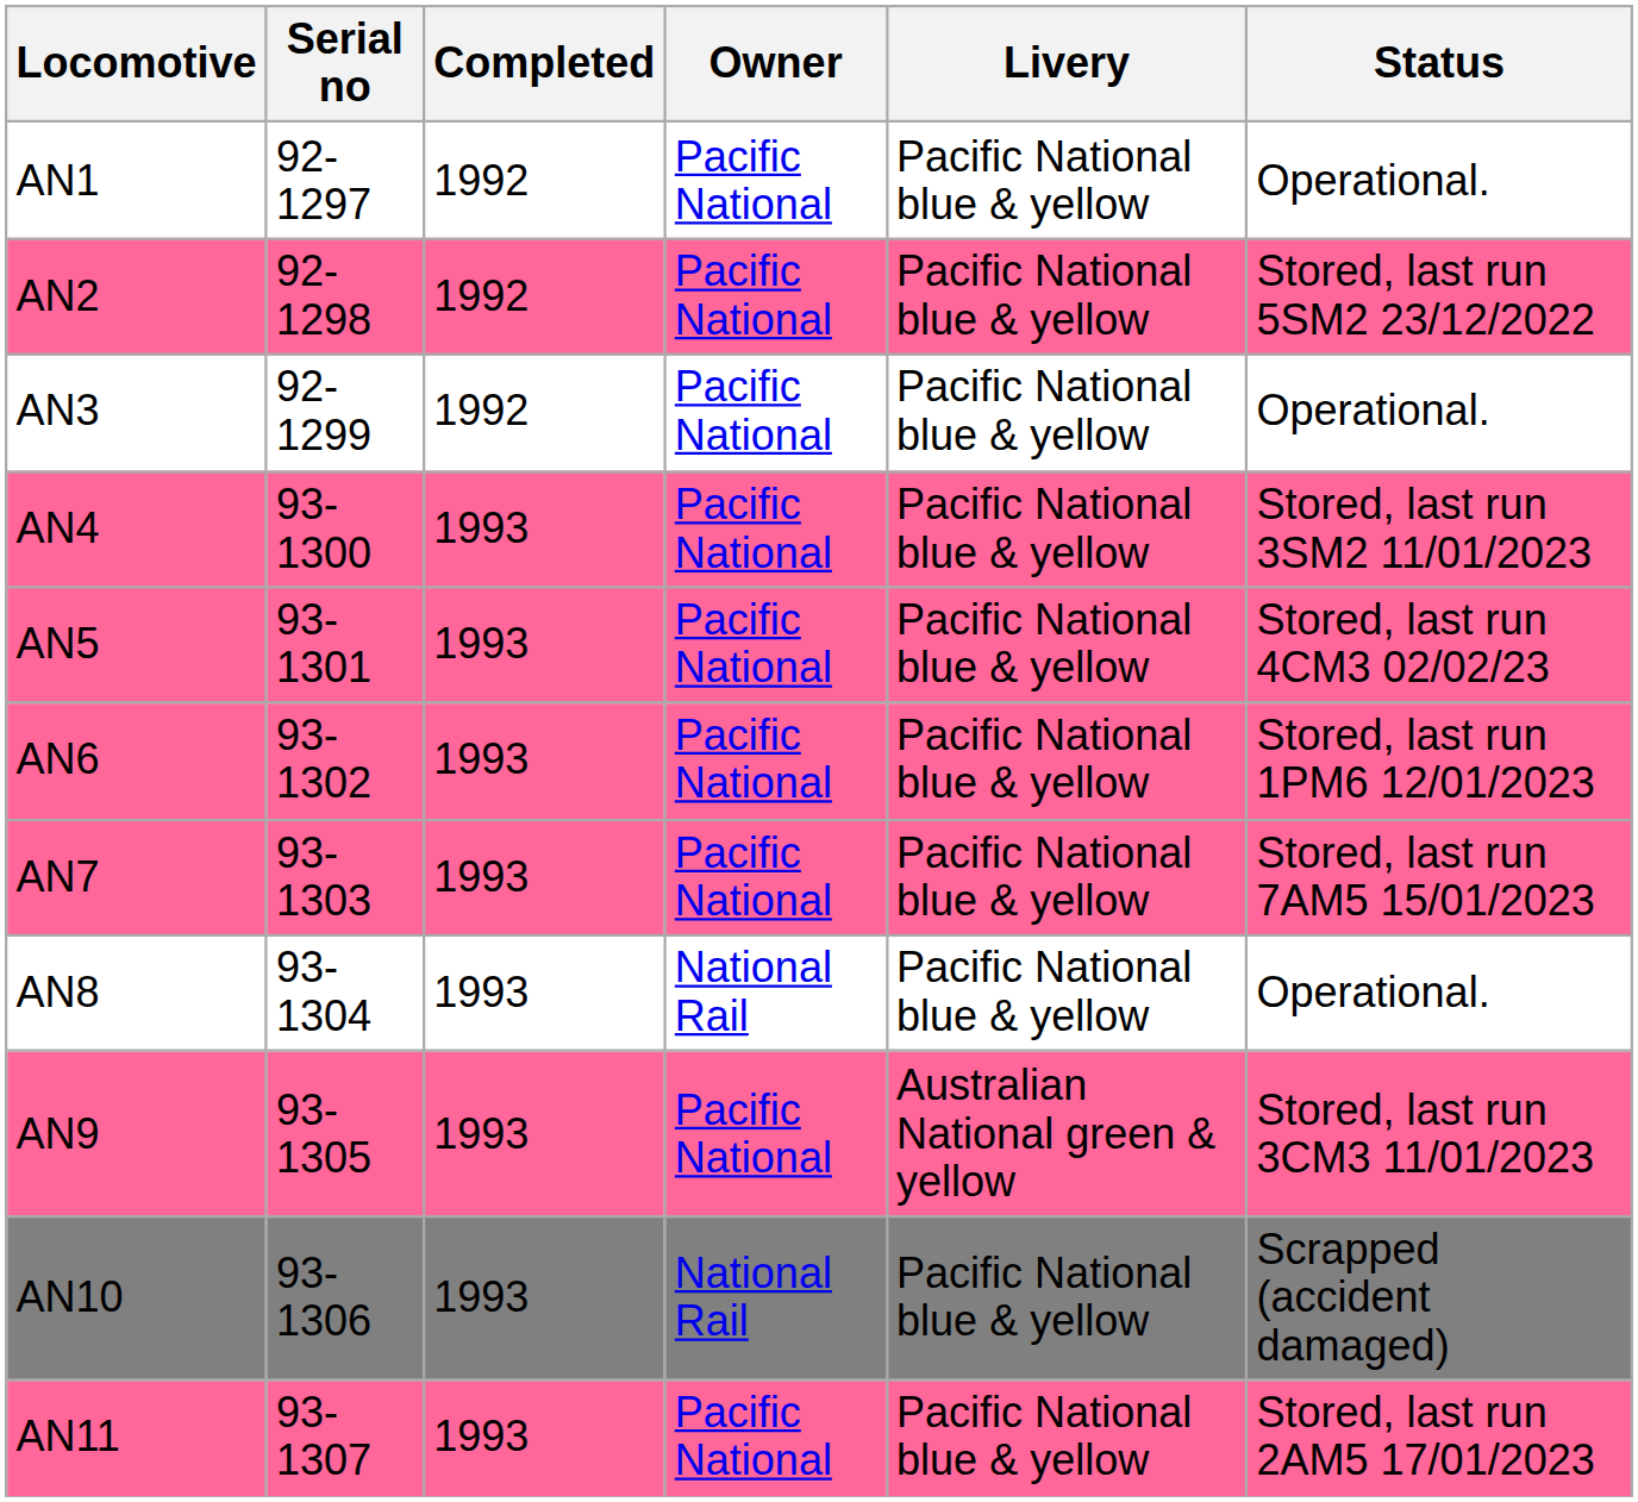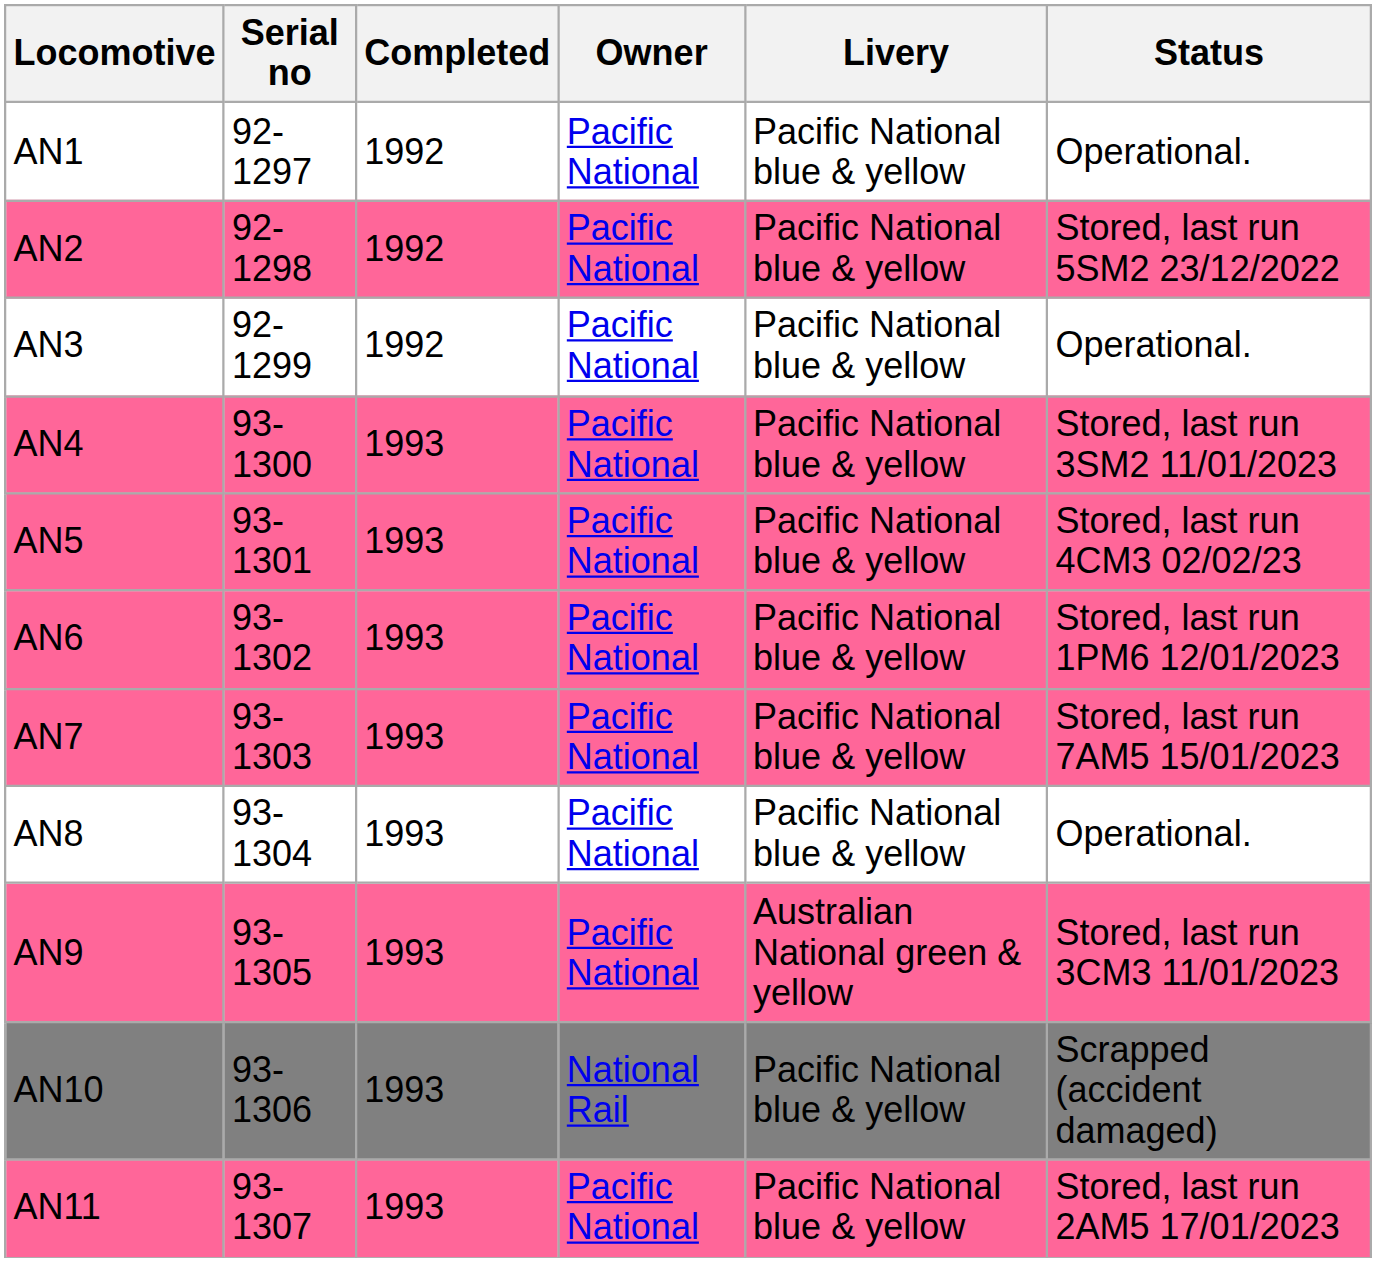AN8 | Owner: National Rail -> Pacific National
